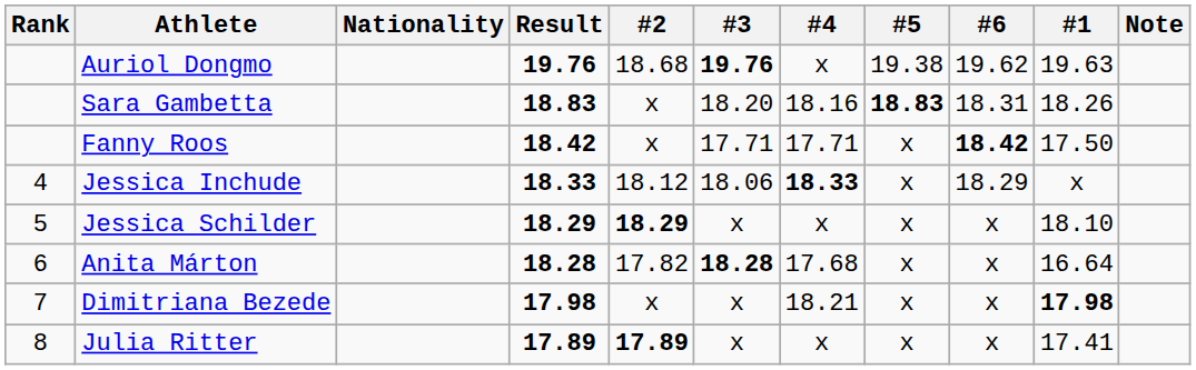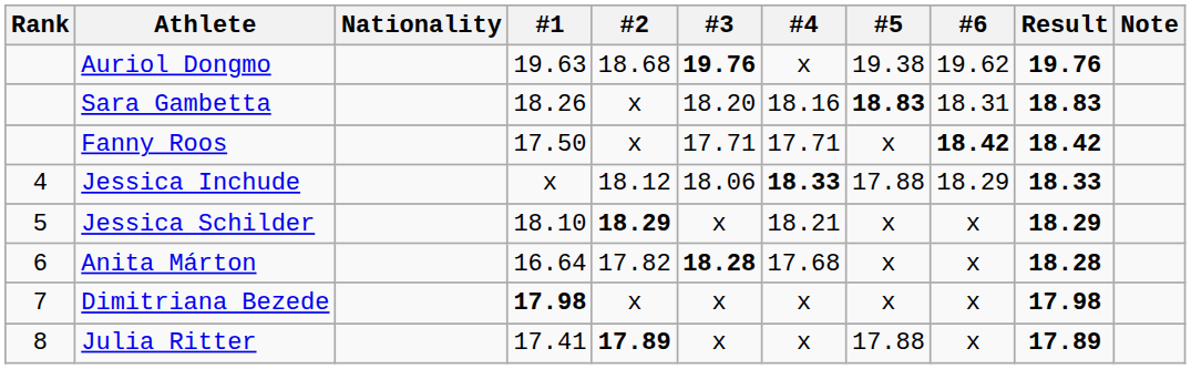columns swapped: #1 <-> Result
Jessica Inchude | #5: x -> 17.88
Jessica Schilder | #4: x -> 18.21
Dimitriana Bezede | #4: 18.21 -> x
Julia Ritter | #5: x -> 17.88
